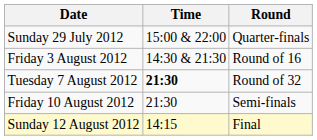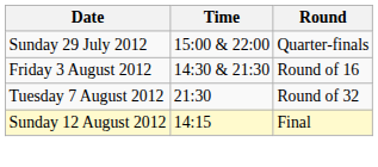Tuesday 7 August 2012 | Time: bold -> normal
- row: Friday 10 August 2012 | 21:30 | Semi-finals
